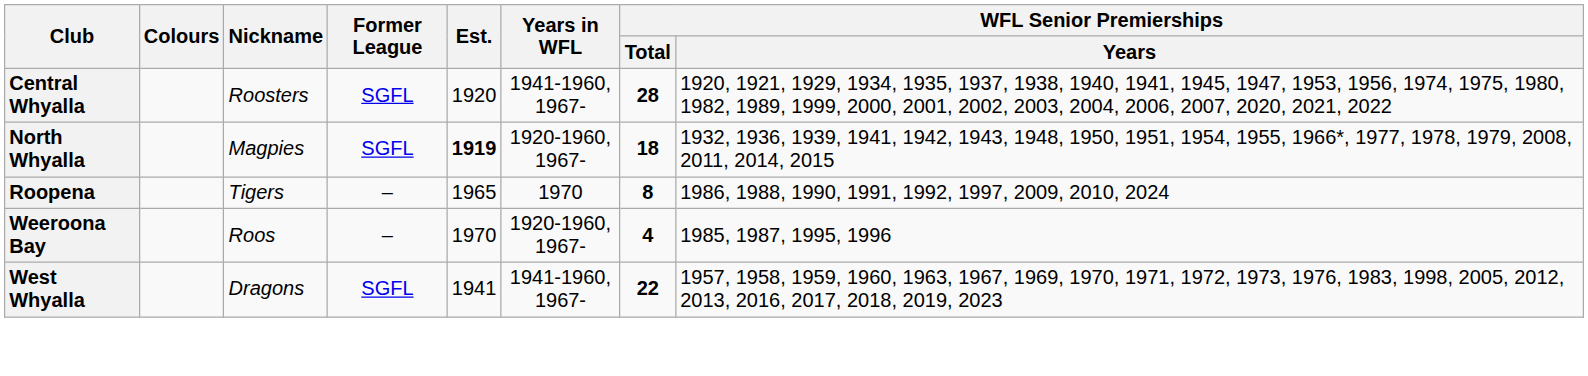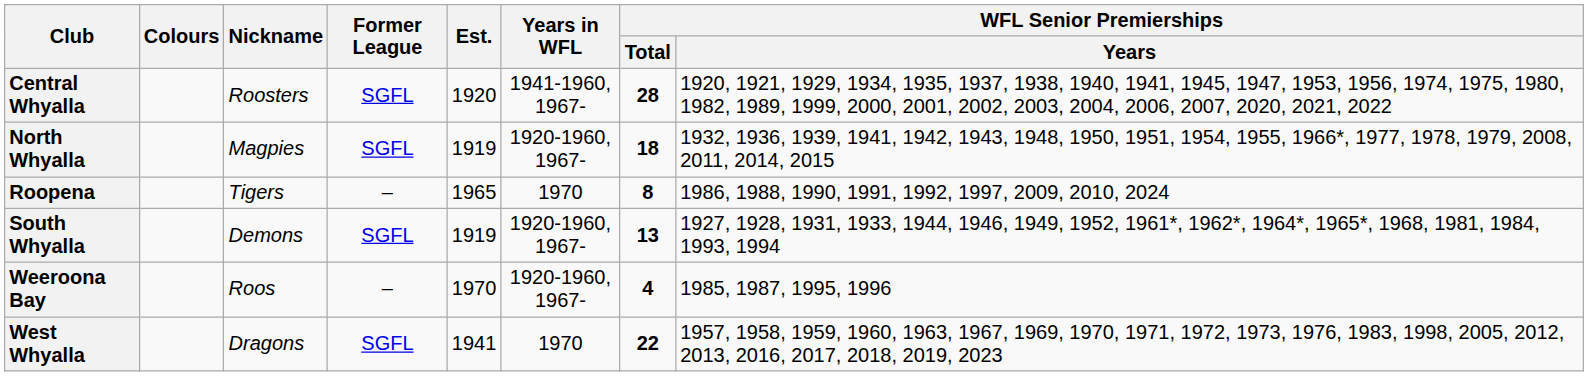North Whyalla | Est.: bold -> normal
+ row: South Whyalla | Demons | SGFL | 1919 | 1920-1960, 1967- | 13 | 1927, 1928, 1931, 1933, 1944, 1946, 1949, 1952, 1961*, 1962*, 1964*, 1965*, 1968, 1981, 1984, 1993, 1994
West Whyalla | Years in WFL: 1941-1960, 1967- -> 1970
